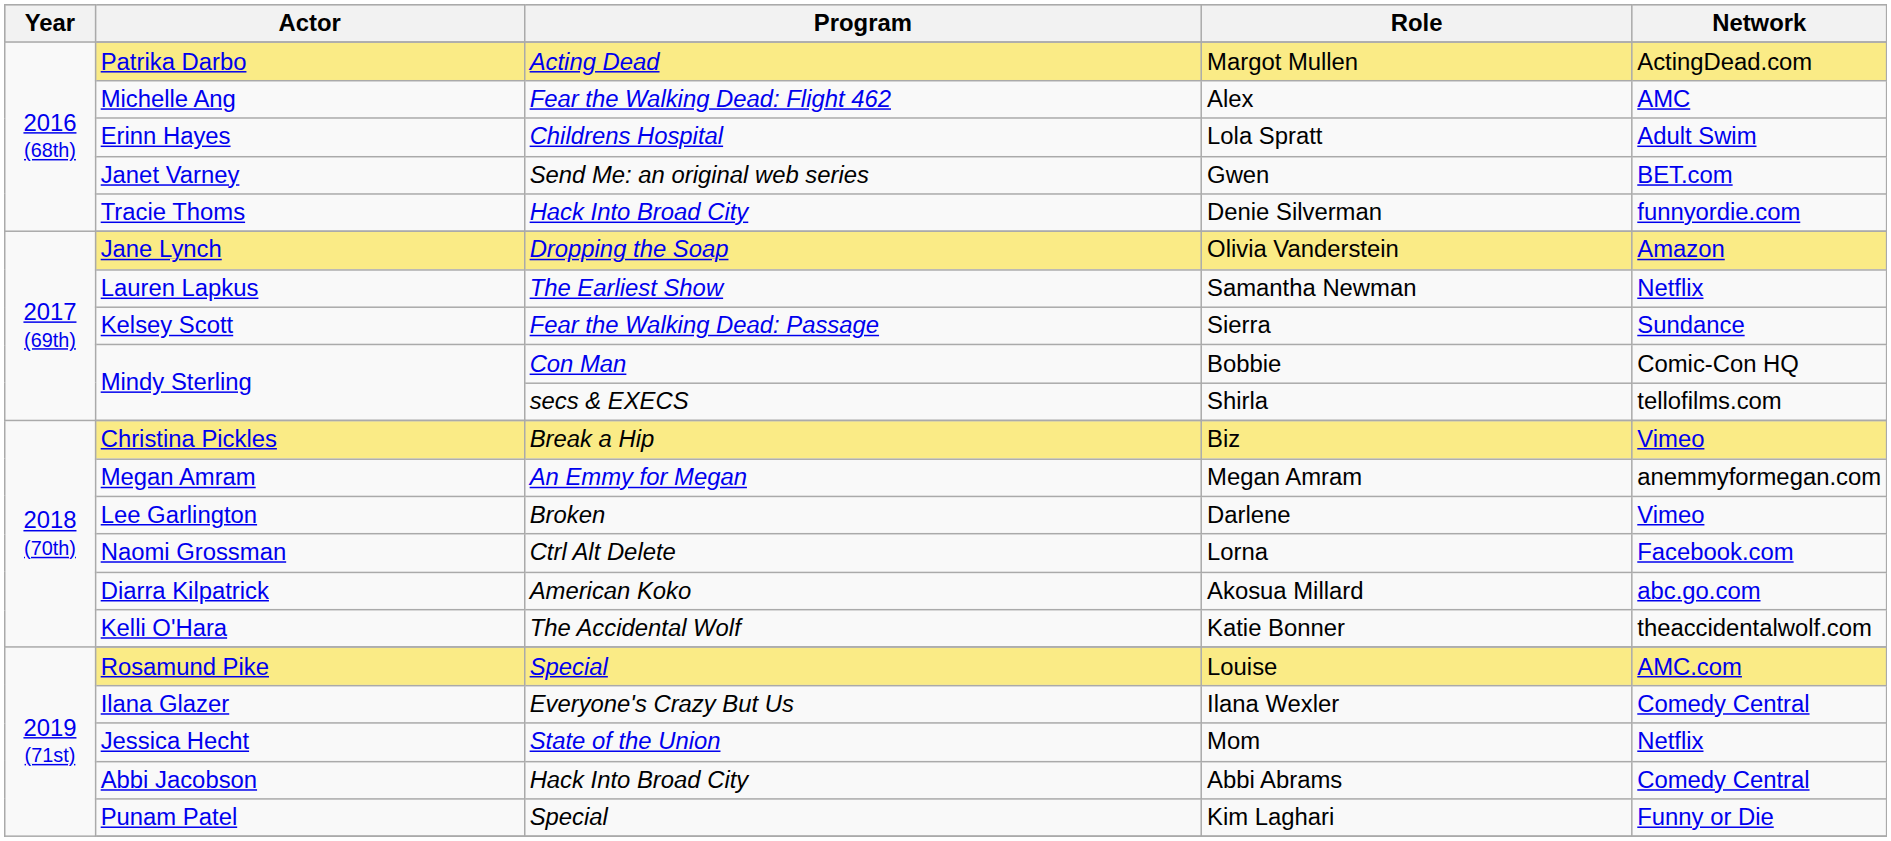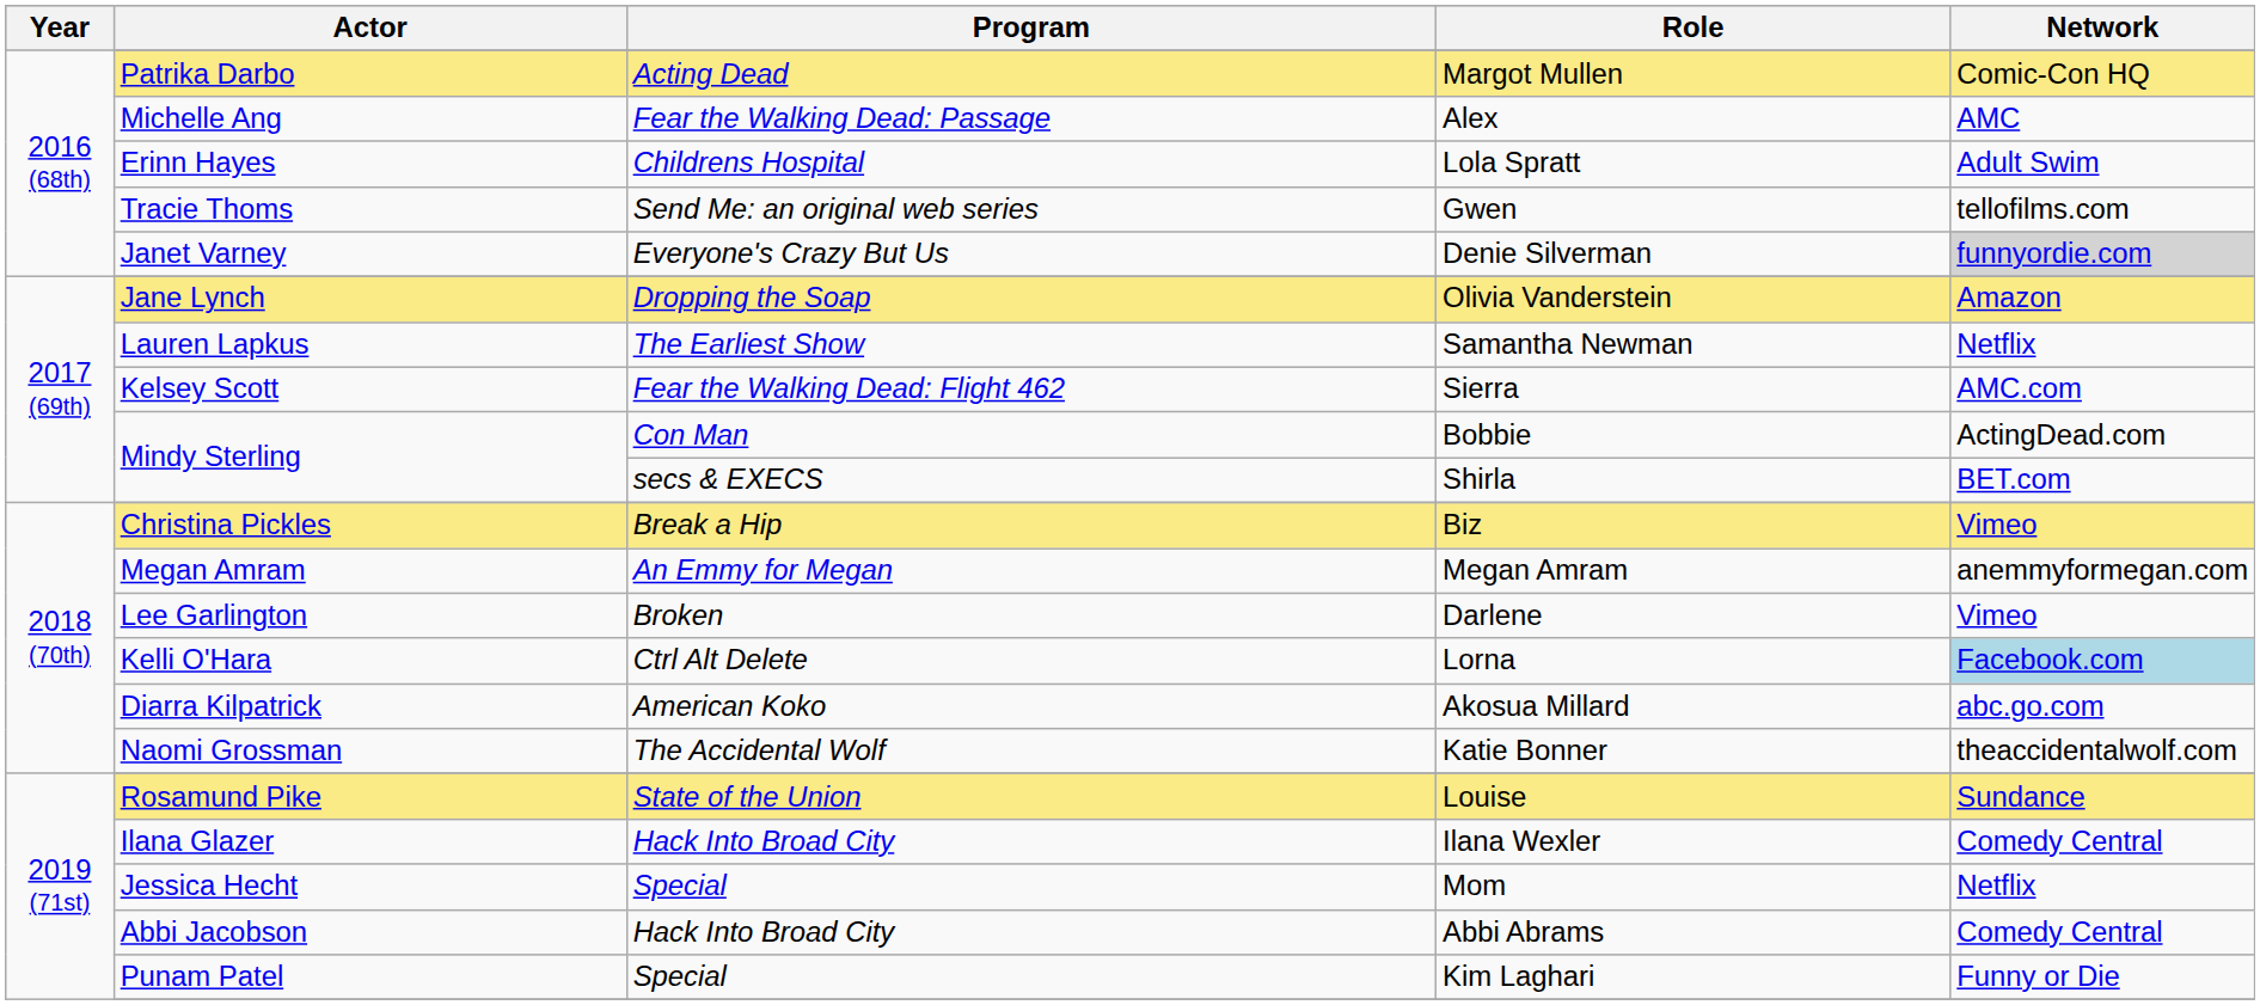Margot Mullen | Network: ActingDead.com -> Comic-Con HQ
Alex | Program: Fear the Walking Dead: Flight 462 -> Fear the Walking Dead: Passage
Gwen | Actor: Janet Varney -> Tracie Thoms
Gwen | Network: BET.com -> tellofilms.com
Denie Silverman | Actor: Tracie Thoms -> Janet Varney
Denie Silverman | Program: Hack Into Broad City -> Everyone's Crazy But Us
Denie Silverman | Network: no background -> lightgrey background
Sierra | Program: Fear the Walking Dead: Passage -> Fear the Walking Dead: Flight 462
Sierra | Network: Sundance -> AMC.com
Bobbie | Network: Comic-Con HQ -> ActingDead.com
Shirla | Network: tellofilms.com -> BET.com
Lorna | Actor: Naomi Grossman -> Kelli O'Hara
Lorna | Network: no background -> lightblue background
Katie Bonner | Actor: Kelli O'Hara -> Naomi Grossman
Louise | Program: Special -> State of the Union
Louise | Network: AMC.com -> Sundance
Ilana Wexler | Program: Everyone's Crazy But Us -> Hack Into Broad City
Mom | Program: State of the Union -> Special
